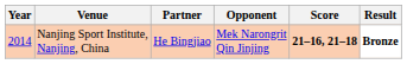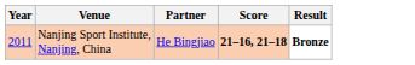- column: Opponent | Mek Narongrit Qin Jinjing
Nanjing Sport Institute, Nanjing, China | Year: 2014 -> 2011
